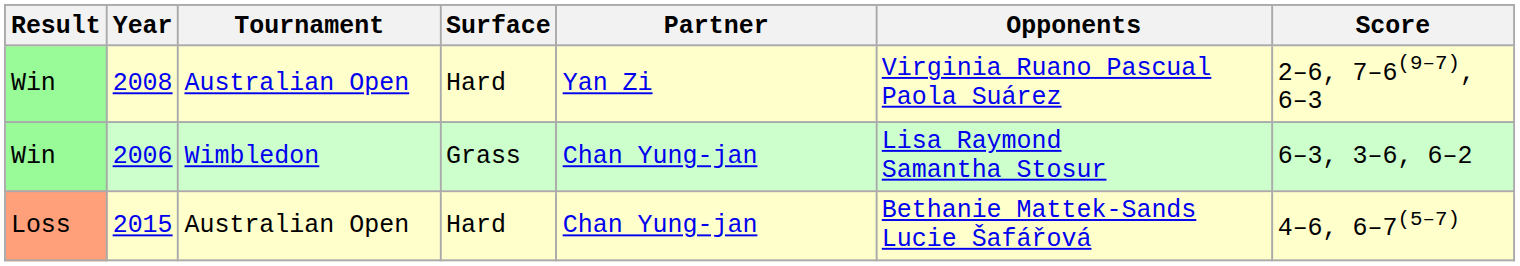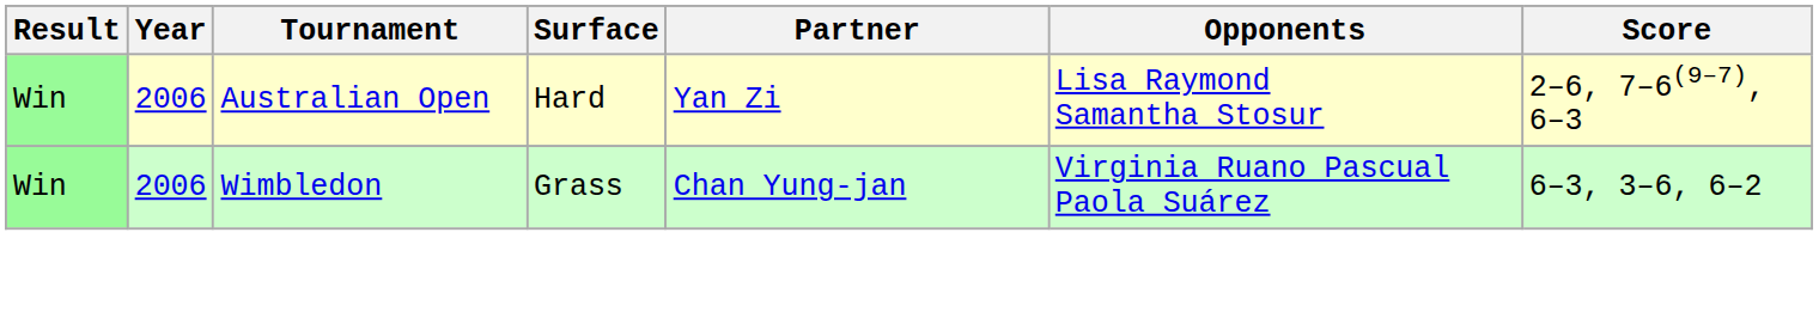Win / Australian Open | Year: 2008 -> 2006
Win / Australian Open | Opponents: Virginia Ruano Pascual Paola Suárez -> Lisa Raymond Samantha Stosur
Win / Wimbledon | Opponents: Lisa Raymond Samantha Stosur -> Virginia Ruano Pascual Paola Suárez
- row: Loss | 2015 | Australian Open | Hard | Chan Yung-jan | Bethanie Mattek-Sands Lucie Šafářová | 4–6, 6–7(5–7)
